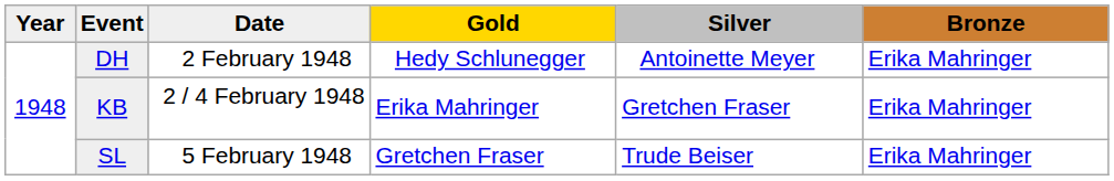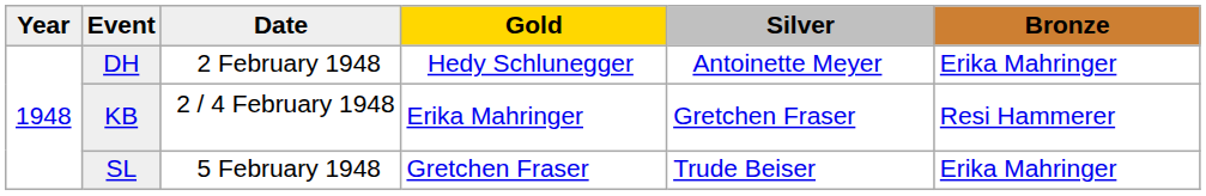KB | Bronze: Erika Mahringer -> Resi Hammerer
